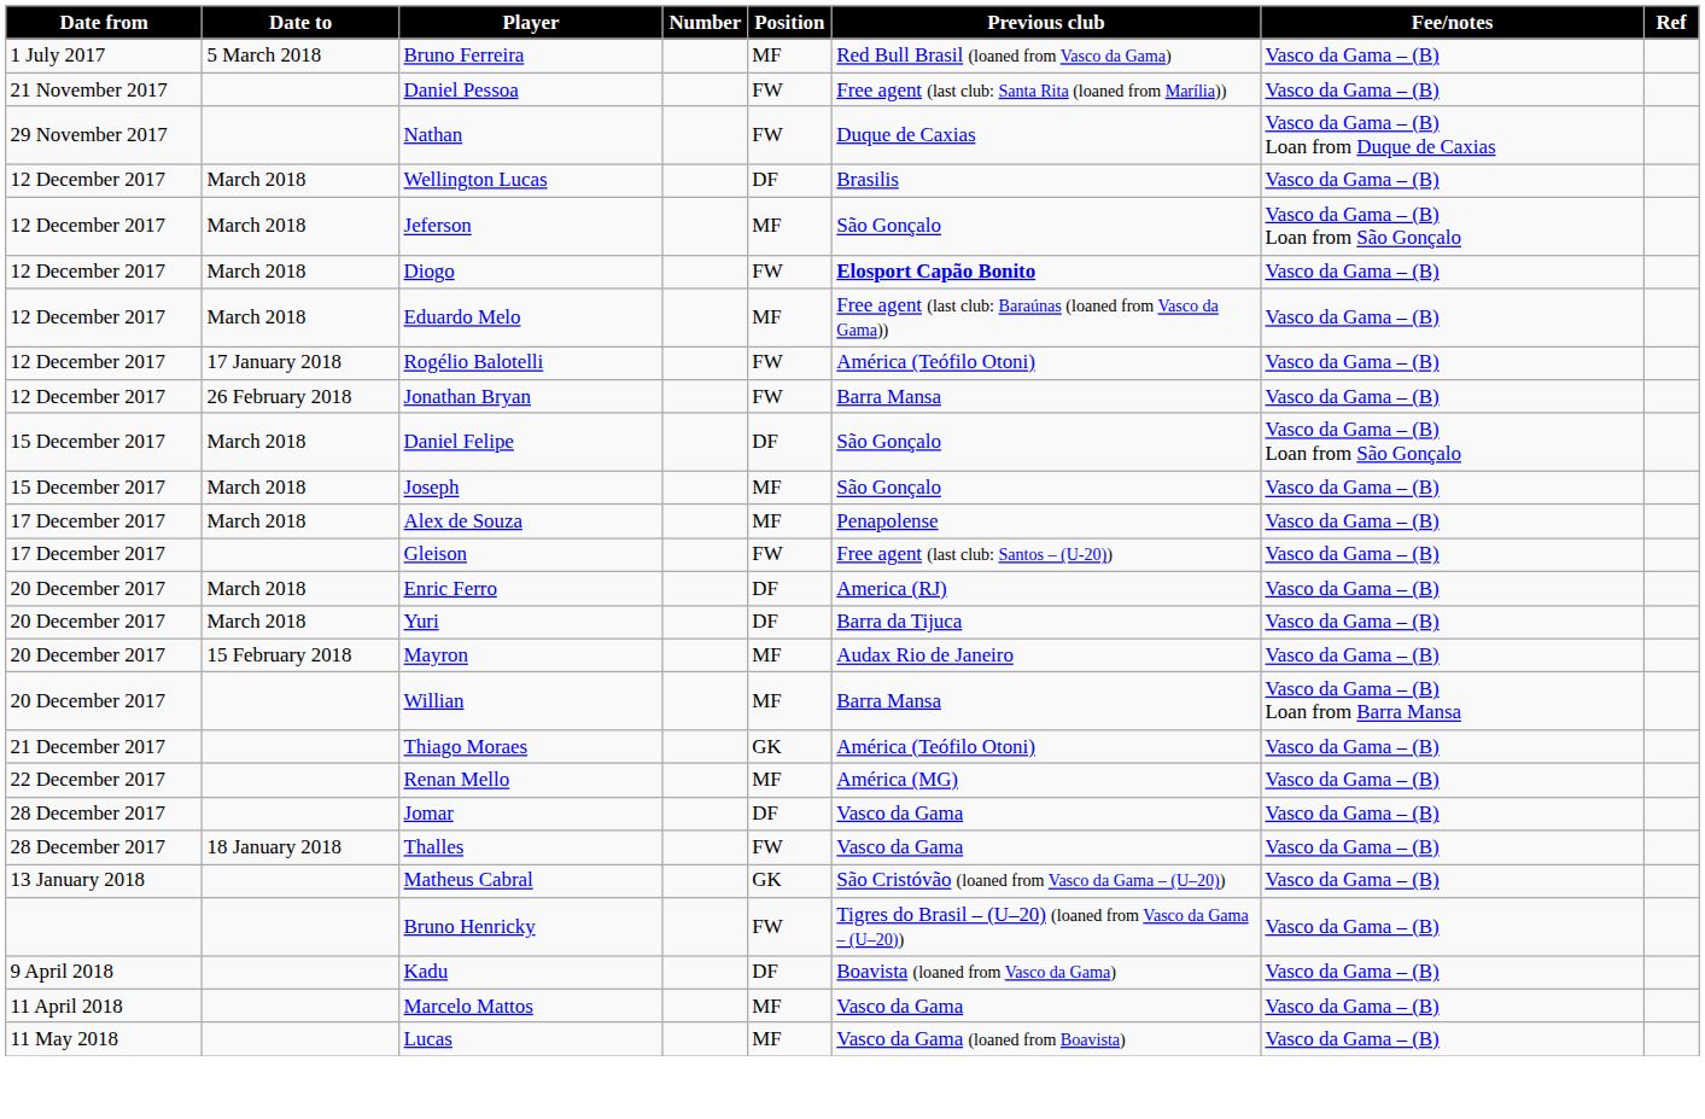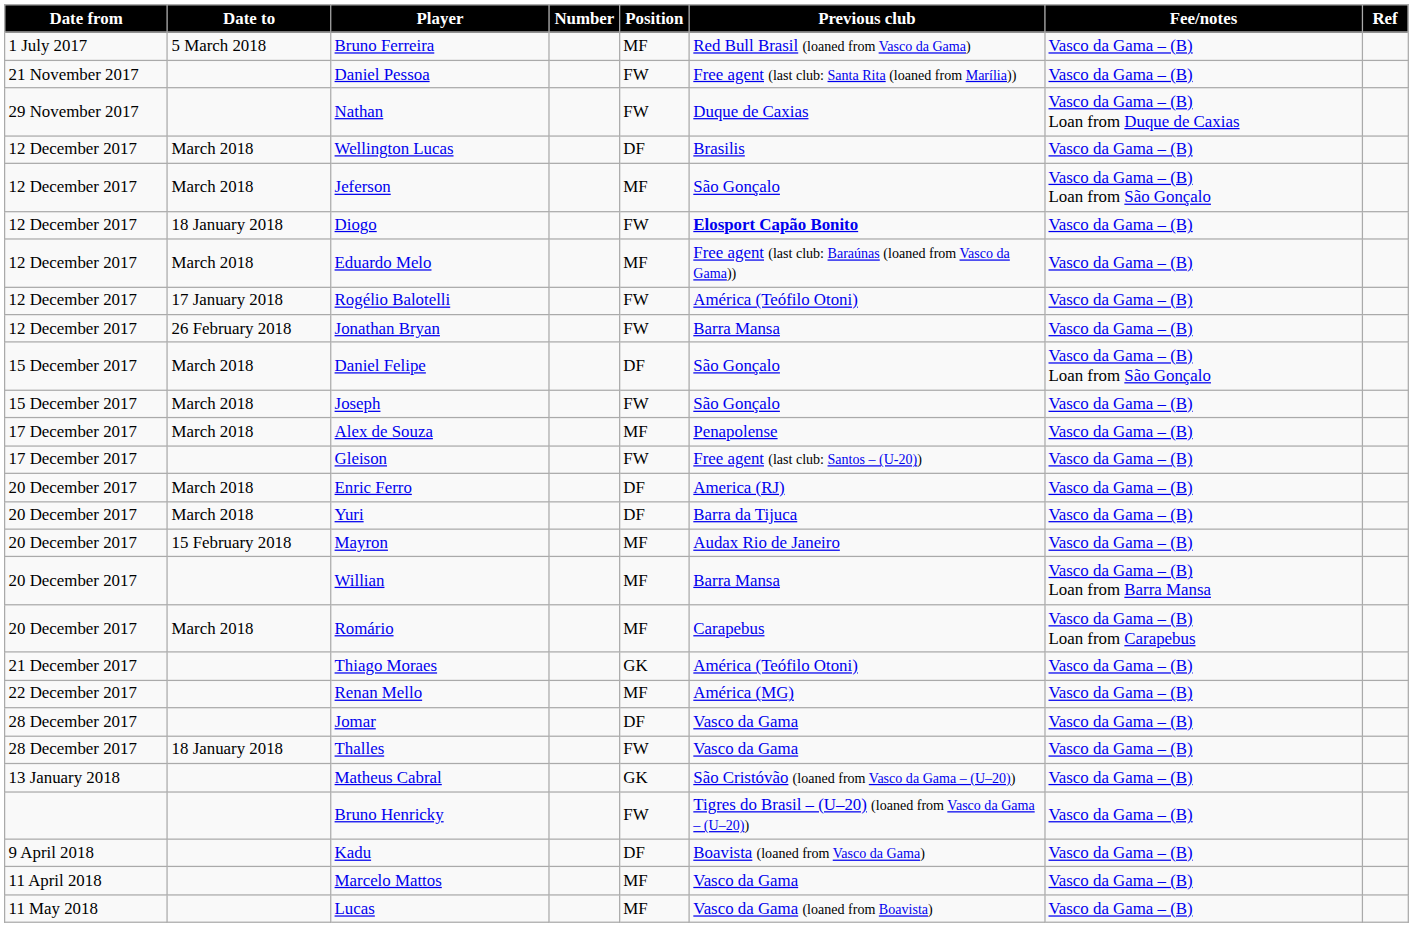Diogo | Date to: March 2018 -> 18 January 2018
Joseph | Position: MF -> FW
+ row: 20 December 2017 | March 2018 | Romário | MF | Carapebus | Vasco da Gama – (B) Loan from Carapebus
